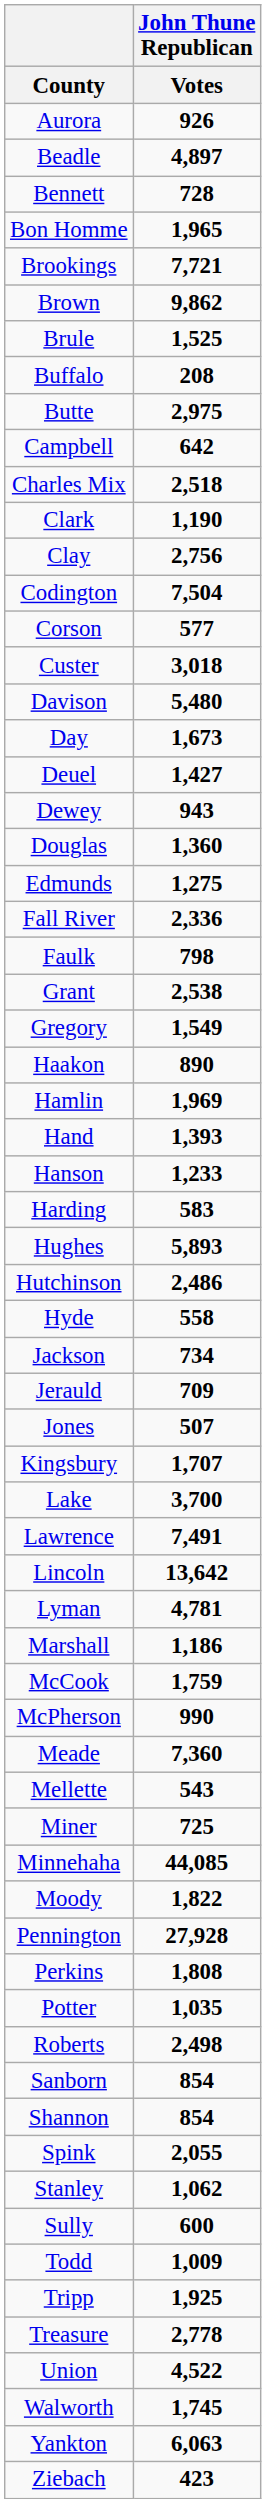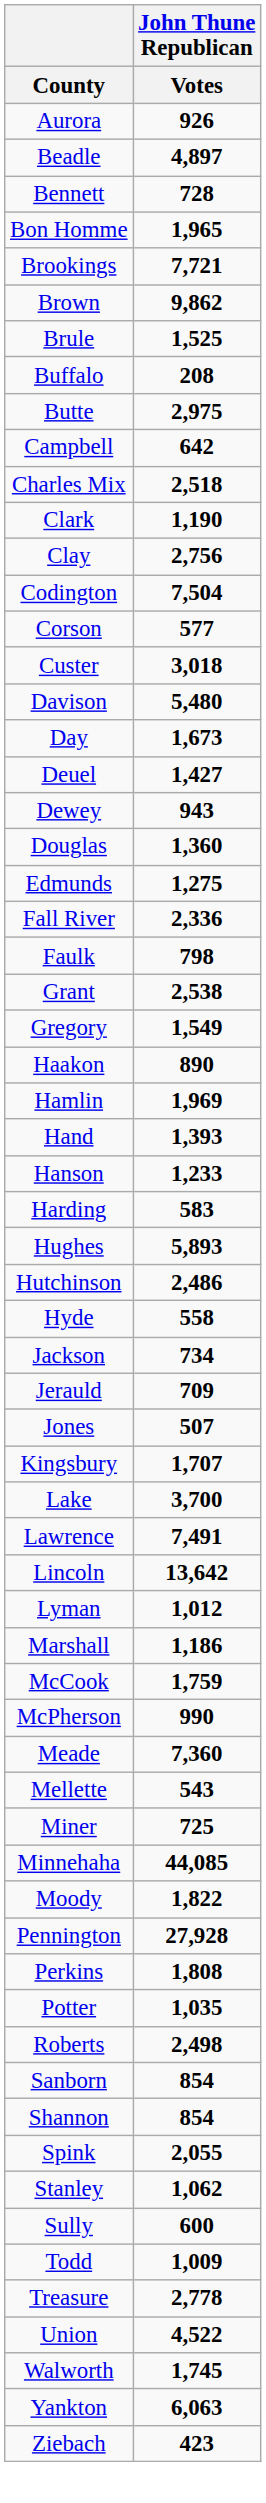Lyman | John Thune Republican / Votes: 4,781 -> 1,012
- row: Tripp | 1,925
